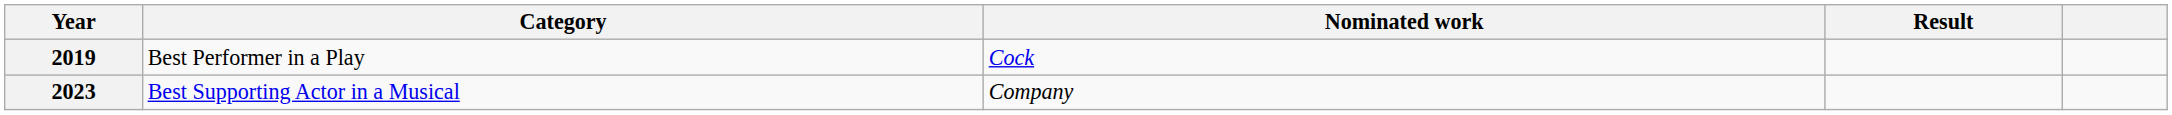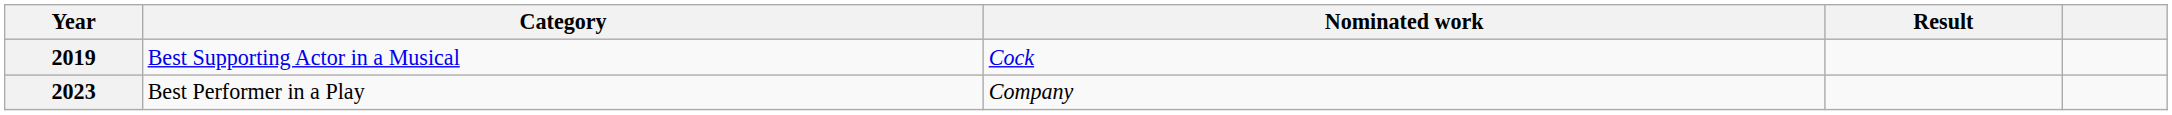2019 | Category: Best Performer in a Play -> Best Supporting Actor in a Musical
2023 | Category: Best Supporting Actor in a Musical -> Best Performer in a Play
